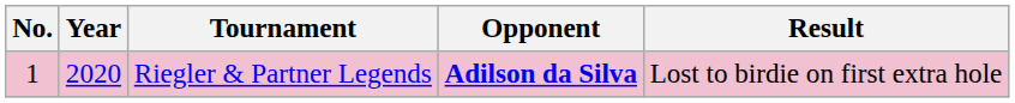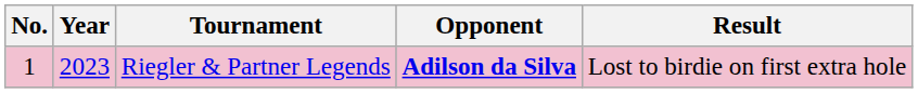Riegler & Partner Legends | Year: 2020 -> 2023
